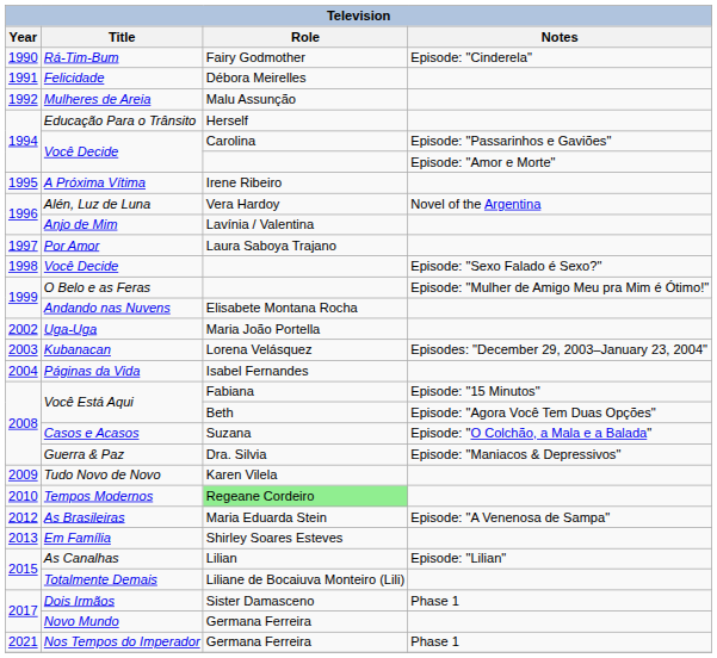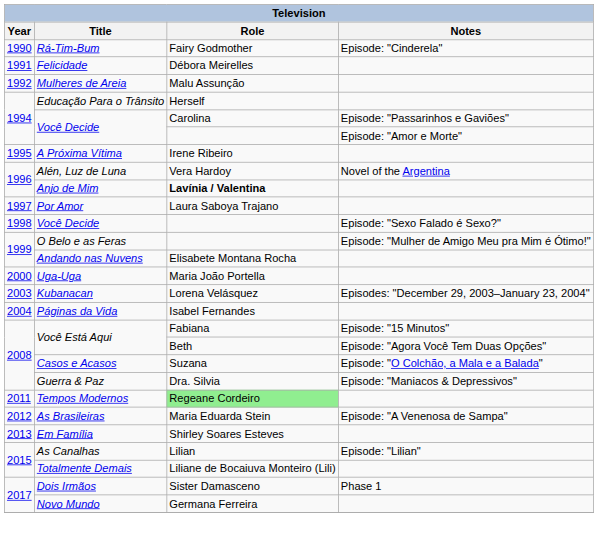Anjo de Mim | Role: normal -> bold
Uga-Uga | Year: 2002 -> 2000
- row: 2009 | Tudo Novo de Novo | Karen Vilela
Tempos Modernos | Year: 2010 -> 2011
- row: 2021 | Nos Tempos do Imperador | Germana Ferreira | Phase 1
